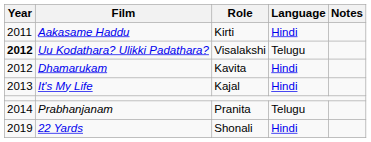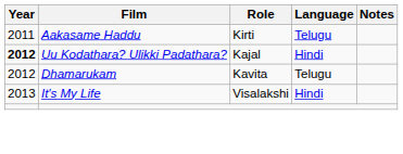Aakasame Haddu | Language: Hindi -> Telugu
Uu Kodathara? Ulikki Padathara? | Role: Visalakshi -> Kajal
Uu Kodathara? Ulikki Padathara? | Language: Telugu -> Hindi
Dhamarukam | Language: Hindi -> Telugu
It's My Life | Role: Kajal -> Visalakshi
- row: 2014 | Prabhanjanam | Pranita | Telugu
- row: 2019 | 22 Yards | Shonali | Hindi
